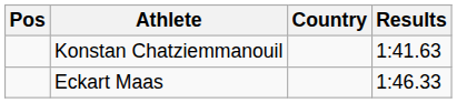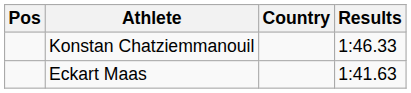Konstan Chatziemmanouil | Results: 1:41.63 -> 1:46.33
Eckart Maas | Results: 1:46.33 -> 1:41.63
